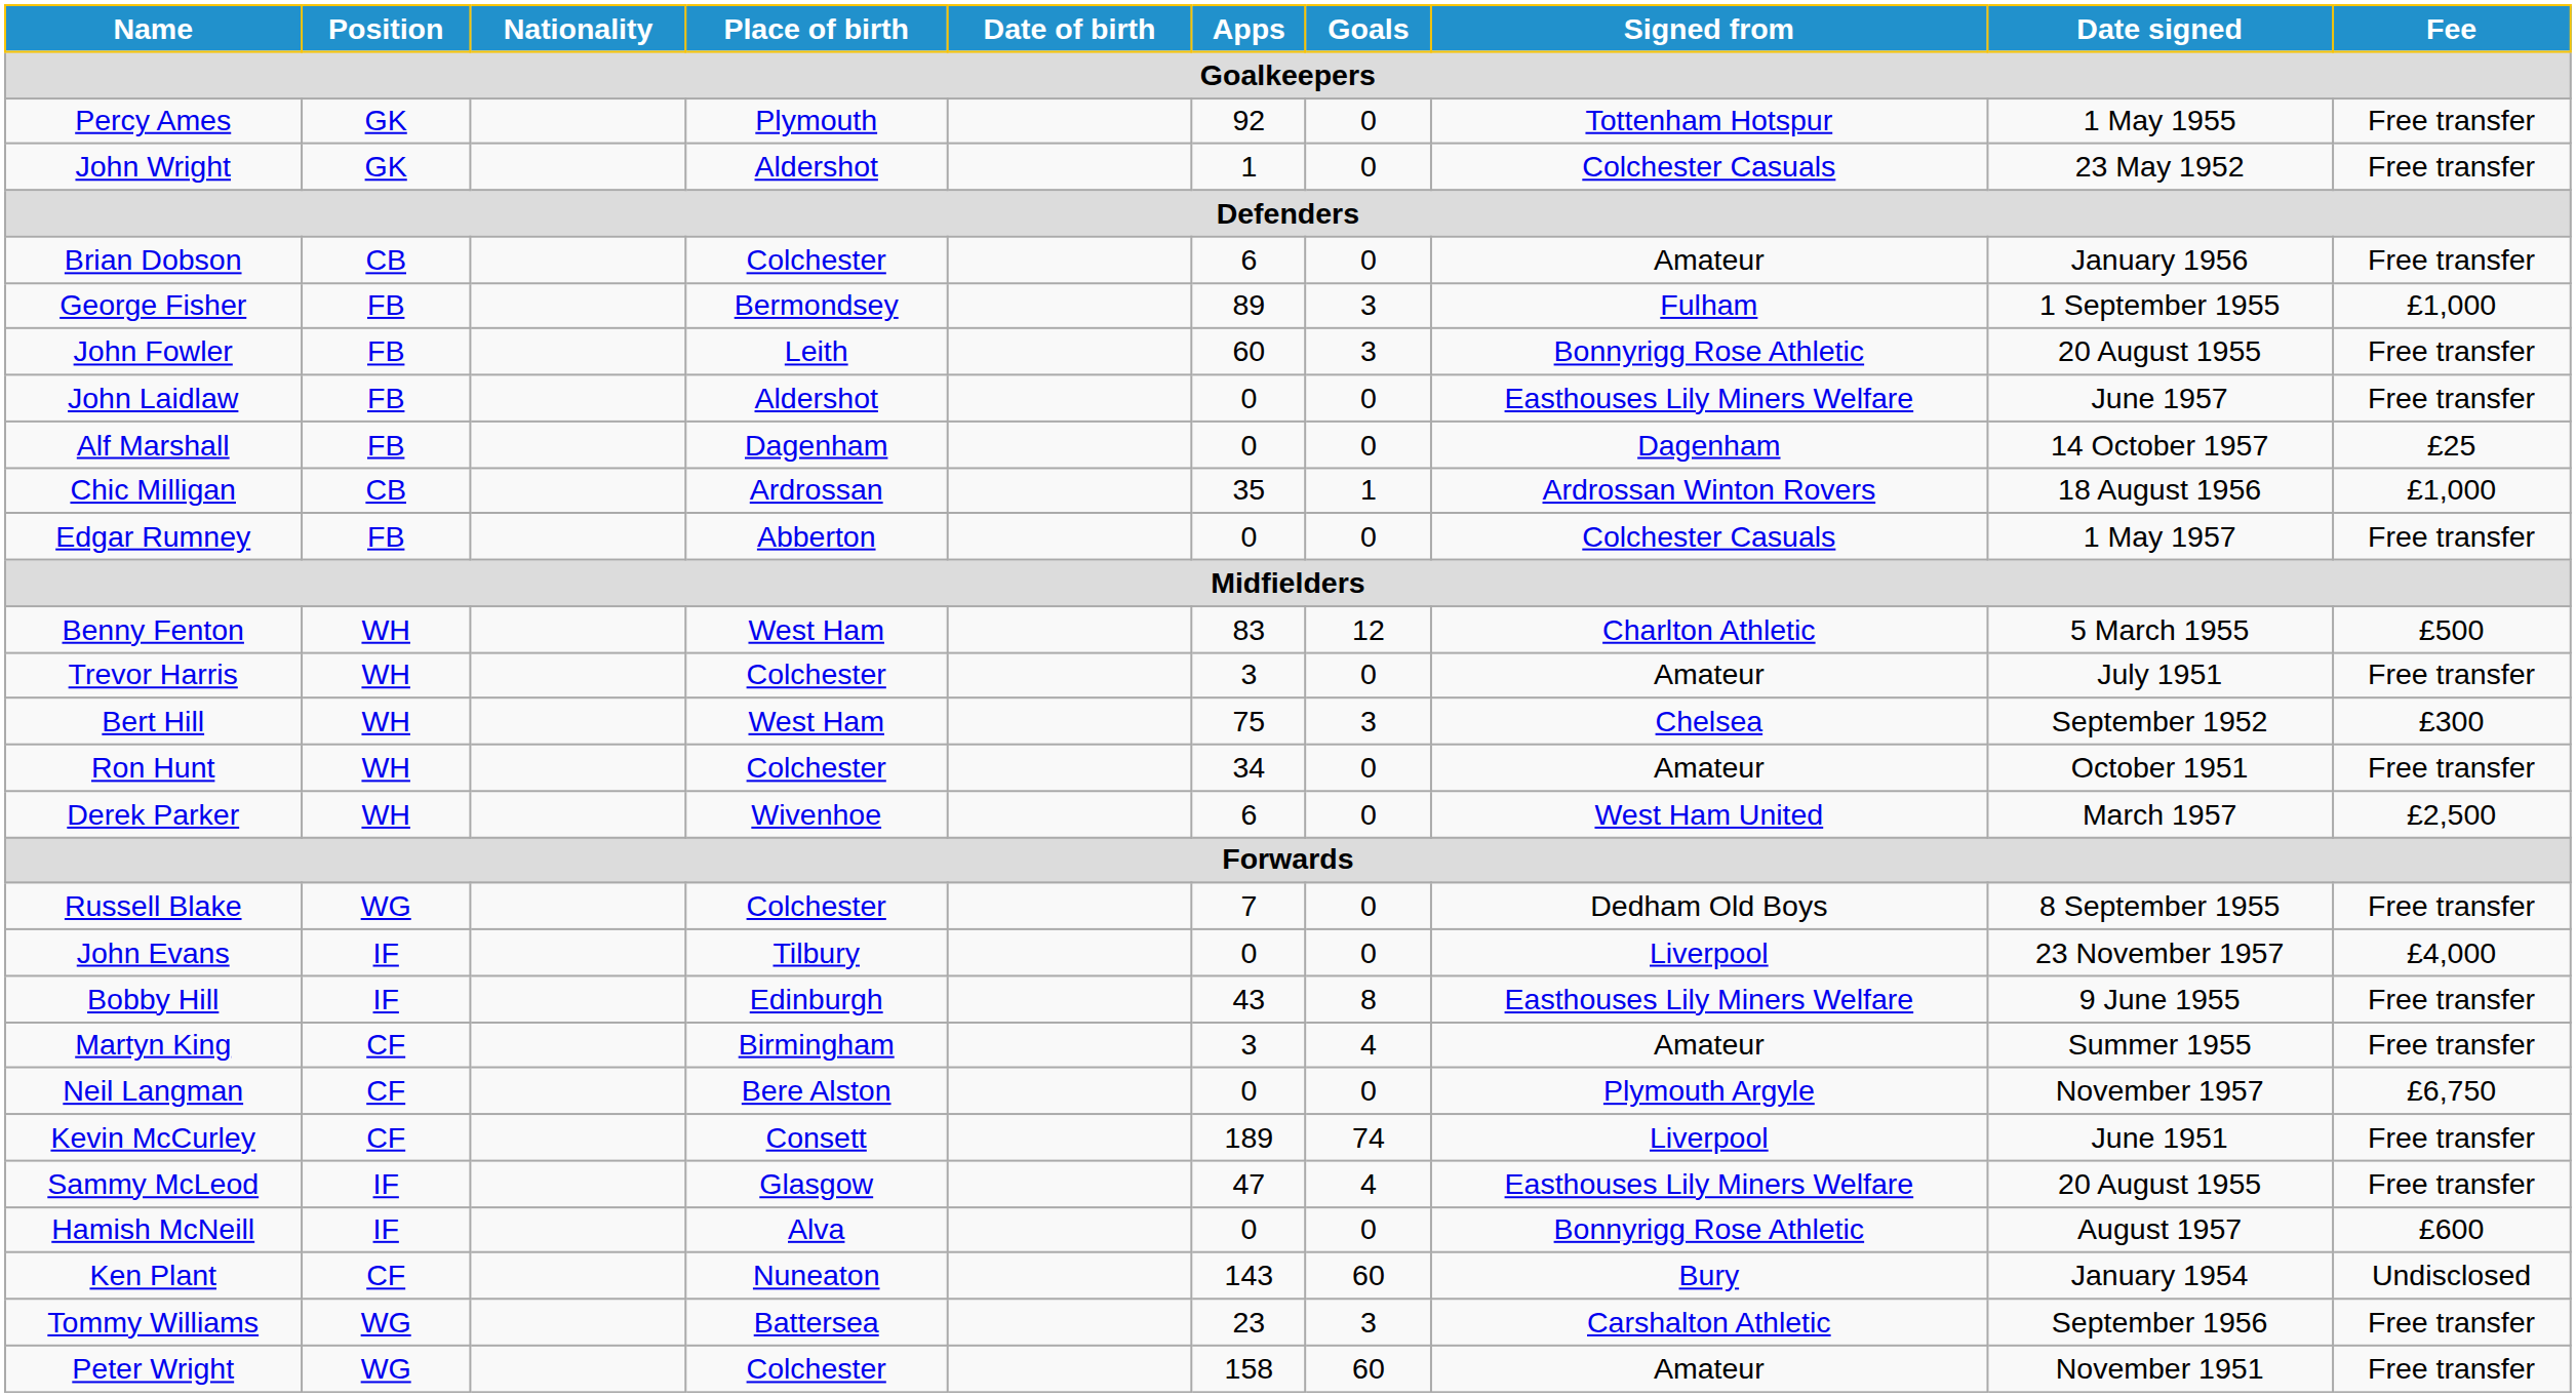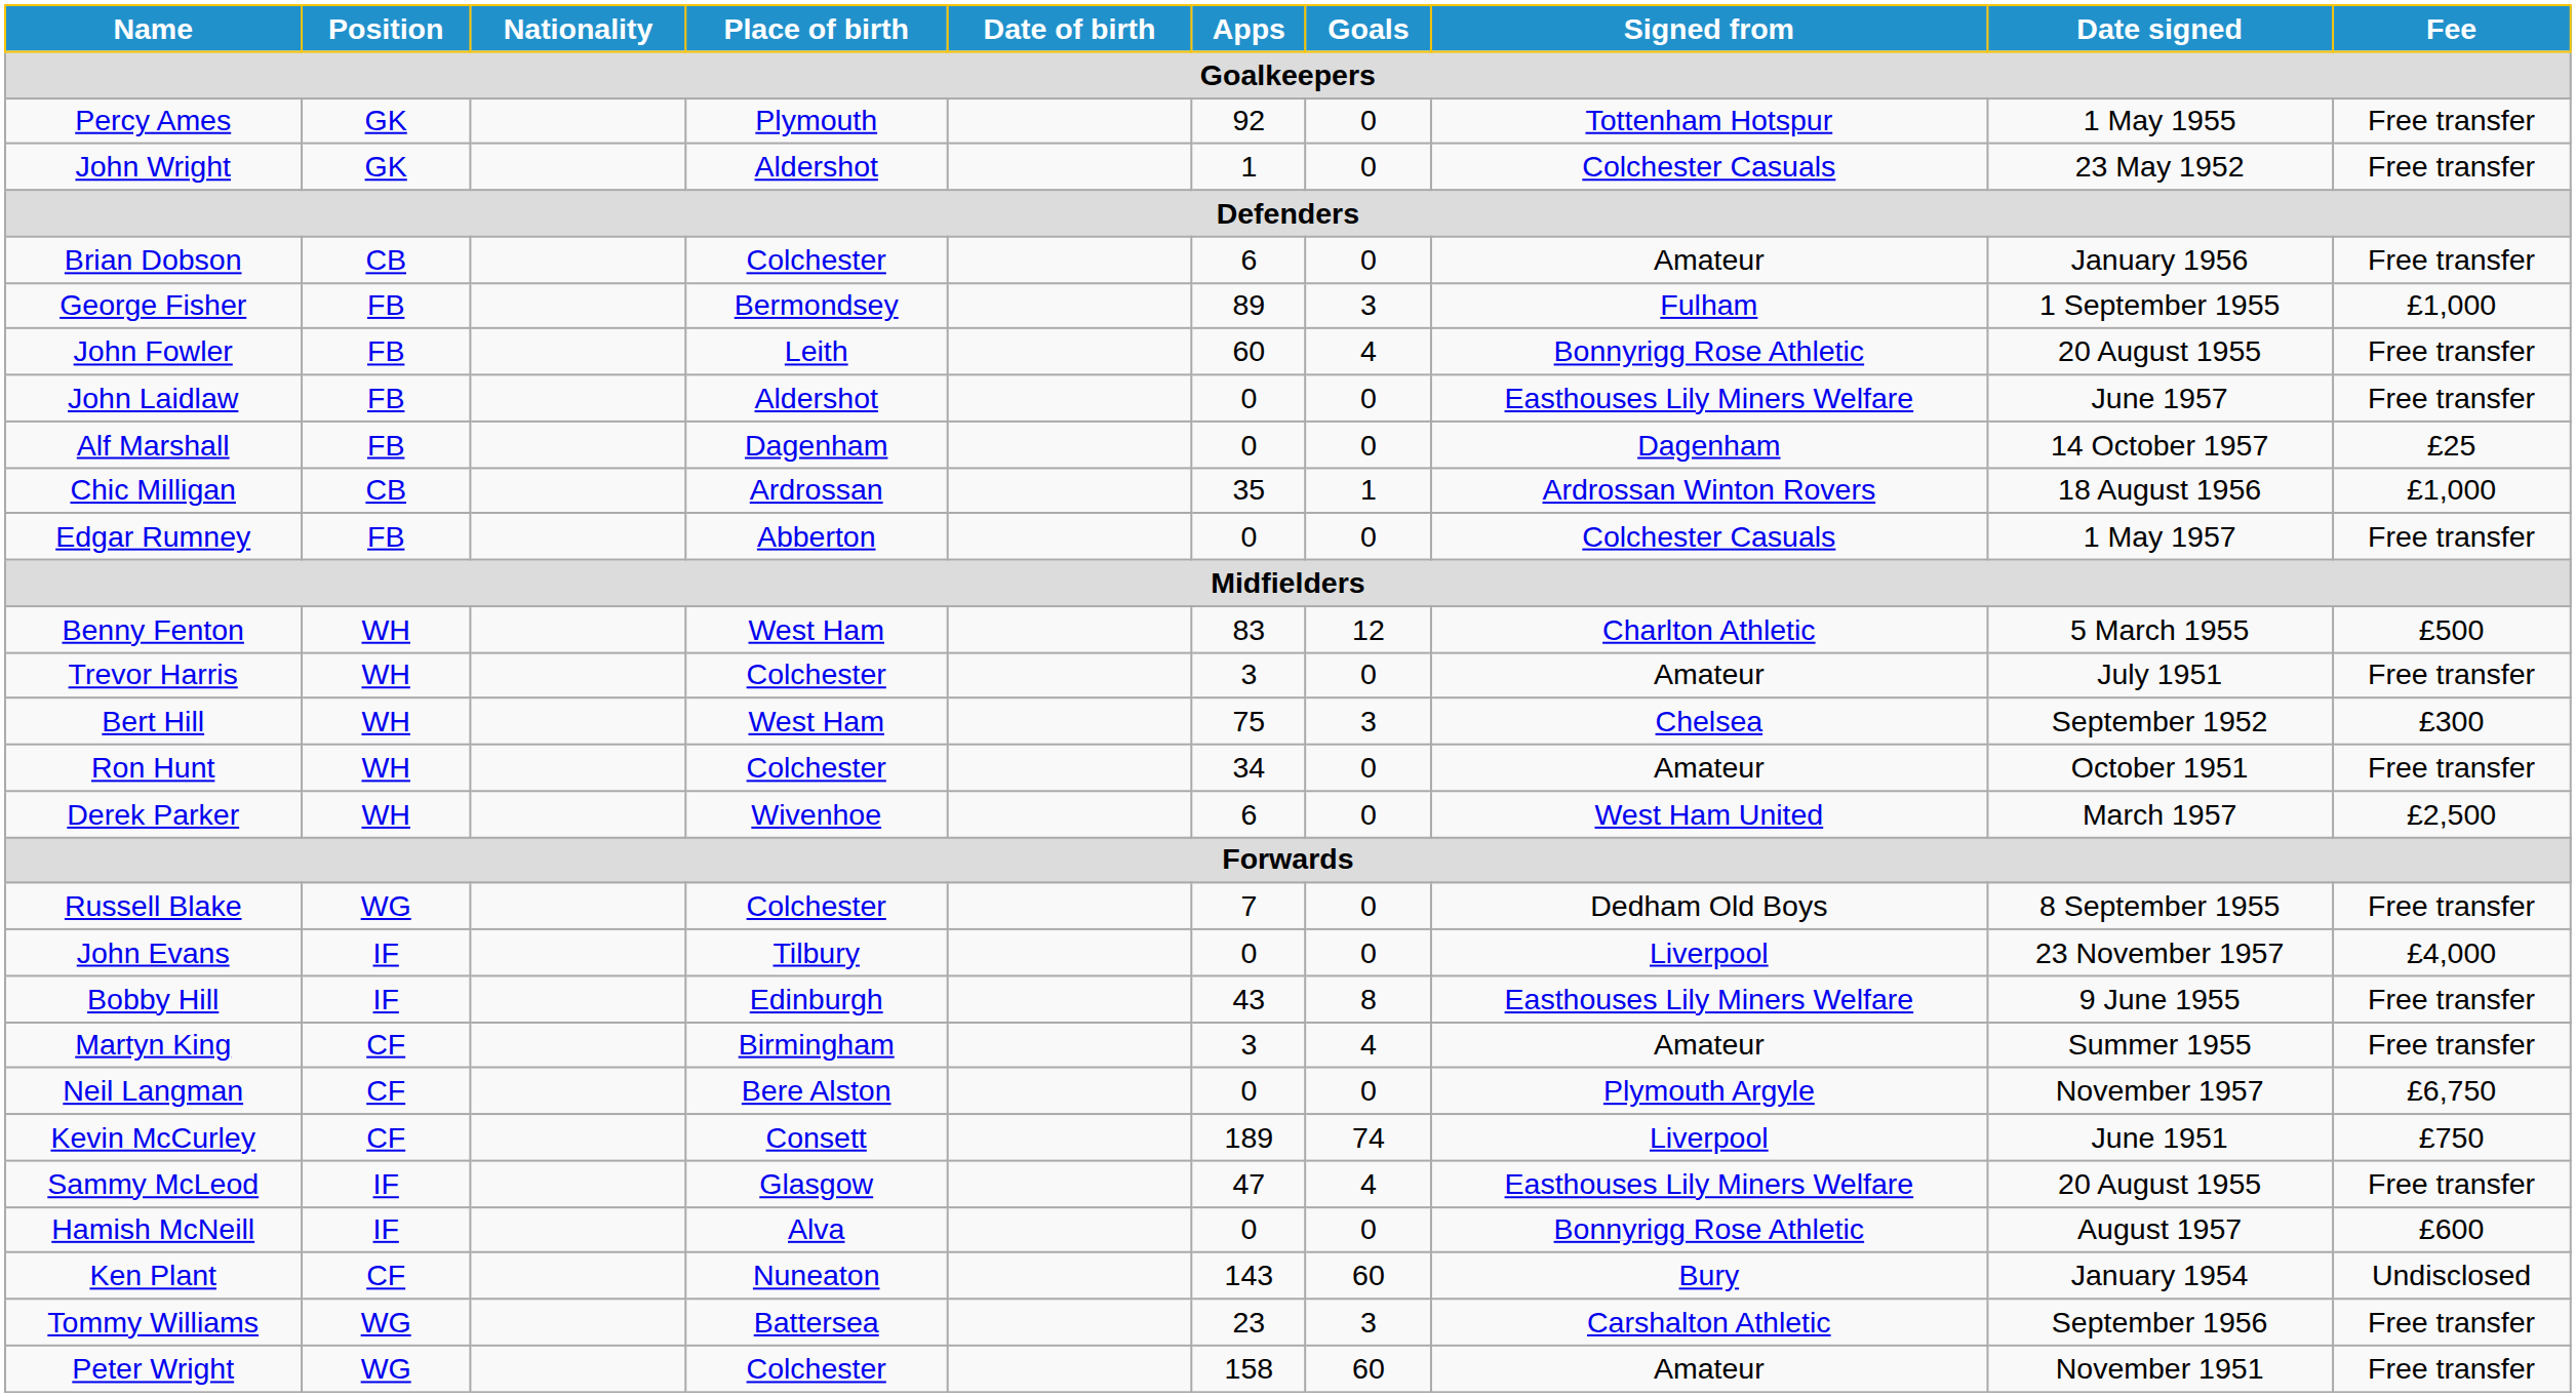John Fowler | Goals: 3 -> 4
Kevin McCurley | Fee: Free transfer -> £750
